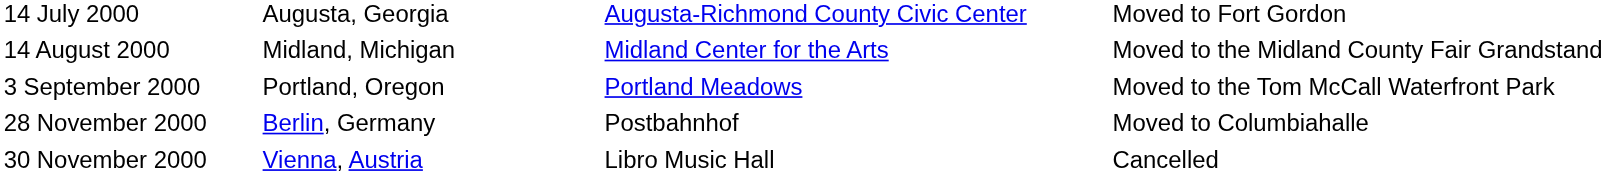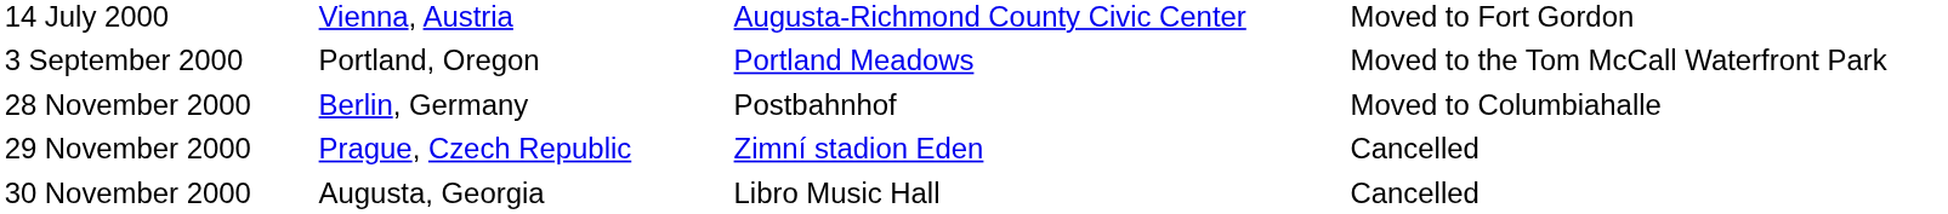14 July 2000 | column 2: Augusta, Georgia -> Vienna, Austria
- row: 14 August 2000 | Midland, Michigan | Midland Center for the Arts | Moved to the Midland County Fair Grandstand
+ row: 29 November 2000 | Prague, Czech Republic | Zimní stadion Eden | Cancelled
30 November 2000 | column 2: Vienna, Austria -> Augusta, Georgia
